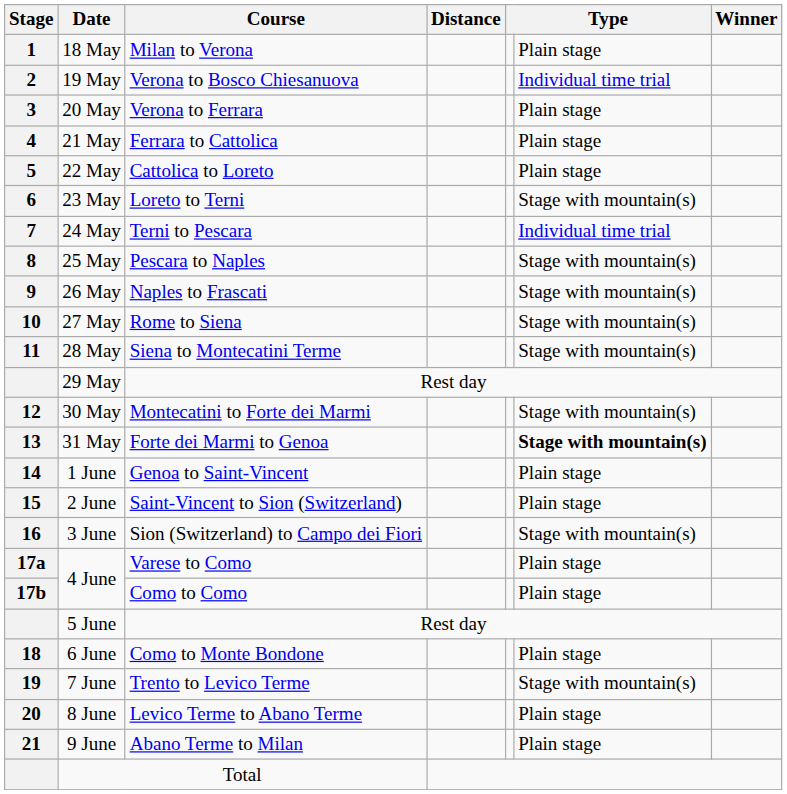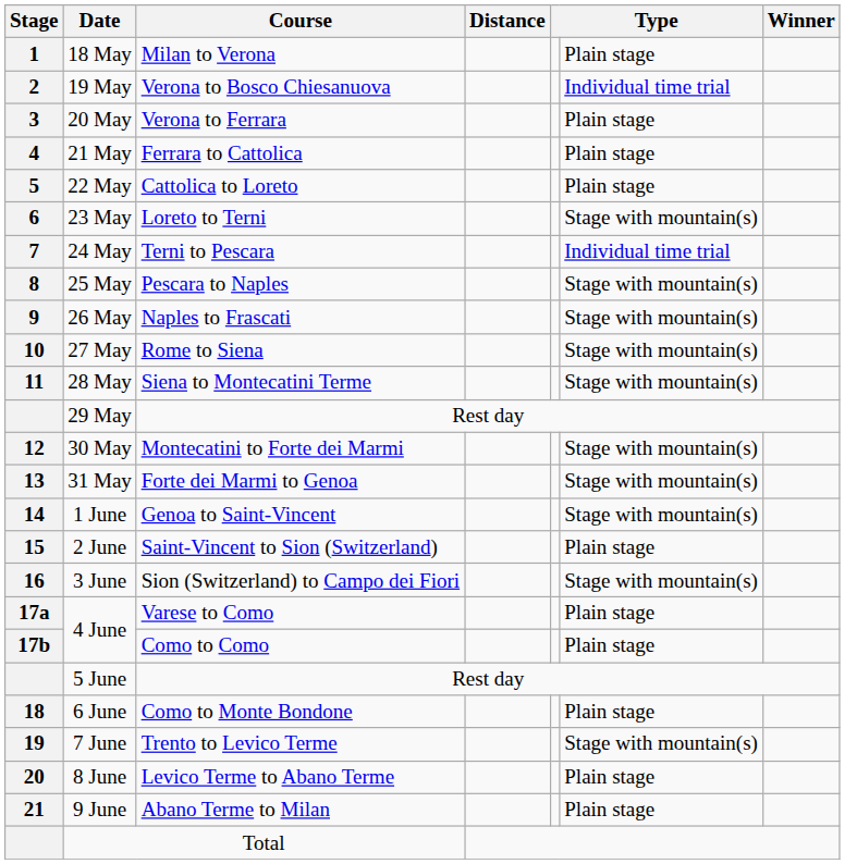31 May | column 6: bold -> normal
1 June | column 6: Plain stage -> Stage with mountain(s)
